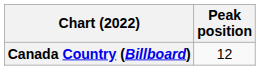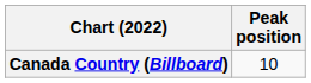Canada Country (Billboard) | Peak position: 12 -> 10
